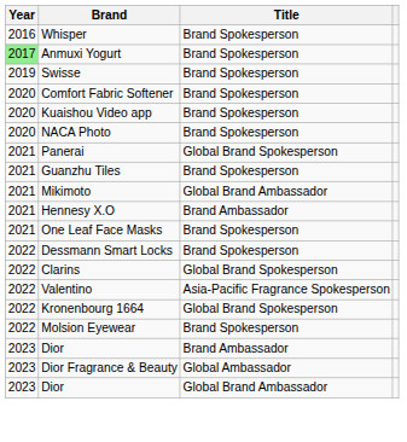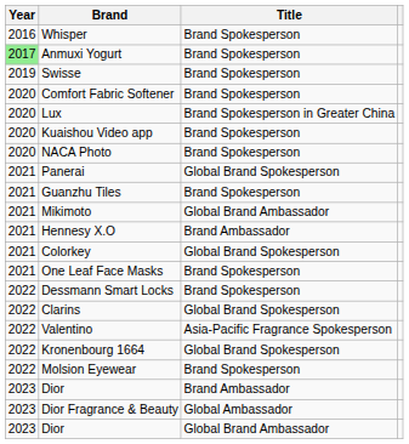+ row: 2020 | Lux | Brand Spokesperson in Greater China
+ row: 2021 | Colorkey | Global Brand Spokesperson
